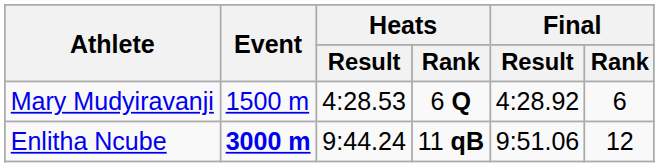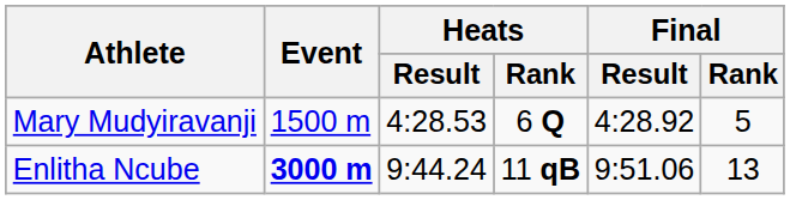Mary Mudyiravanji | Final / Rank: 6 -> 5
Enlitha Ncube | Final / Rank: 12 -> 13
